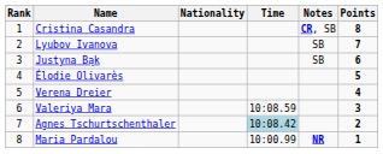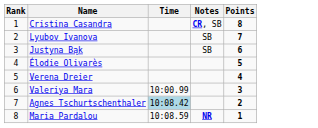- column: Nationality
Valeriya Mara | Time: 10:08.59 -> 10:00.99
Maria Pardalou | Time: 10:00.99 -> 10:08.59
